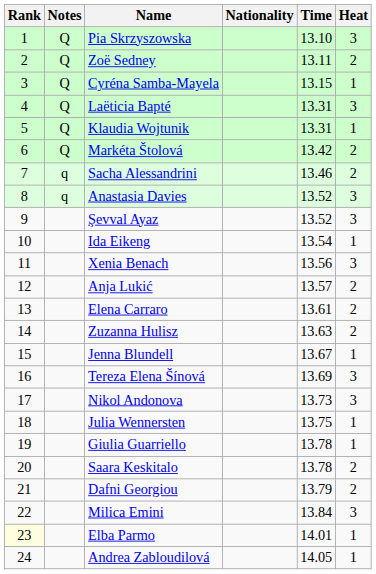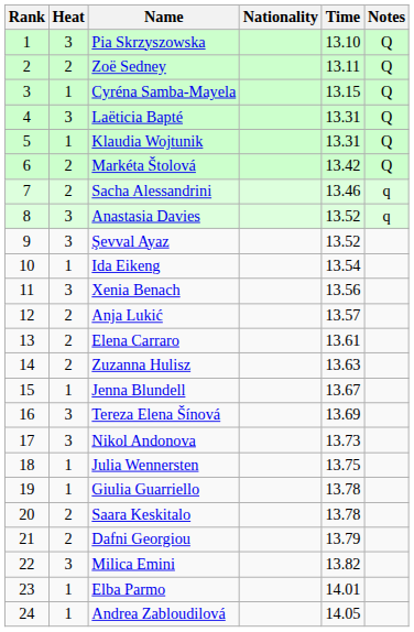columns swapped: Heat <-> Notes
Milica Emini | Time: 13.84 -> 13.82
Elba Parmo | Rank: lightyellow background -> no background
